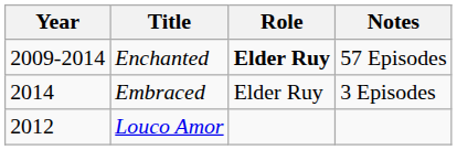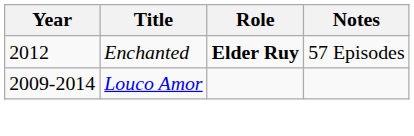Enchanted | Year: 2009-2014 -> 2012
- row: 2014 | Embraced | Elder Ruy | 3 Episodes
Louco Amor | Year: 2012 -> 2009-2014
